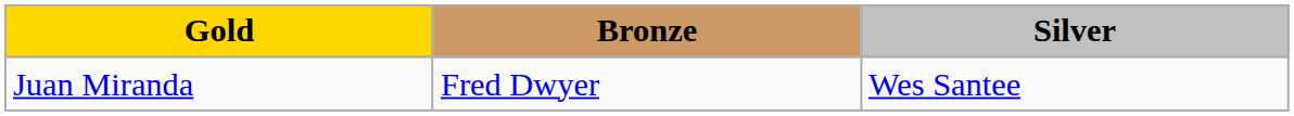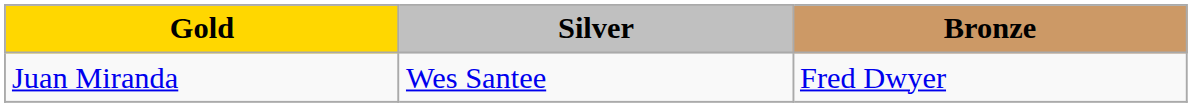columns swapped: Silver <-> Bronze
